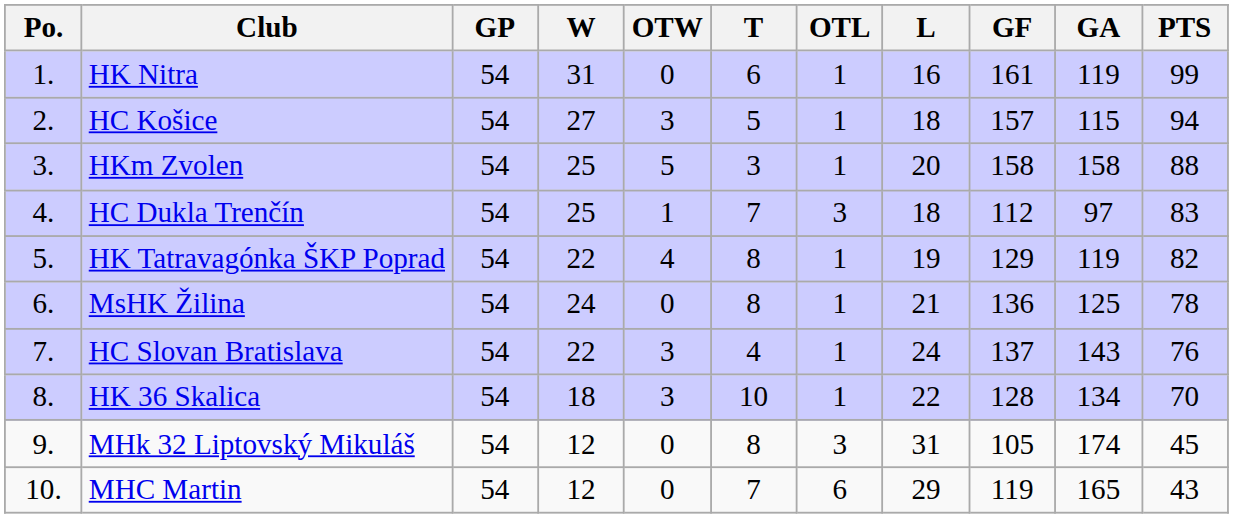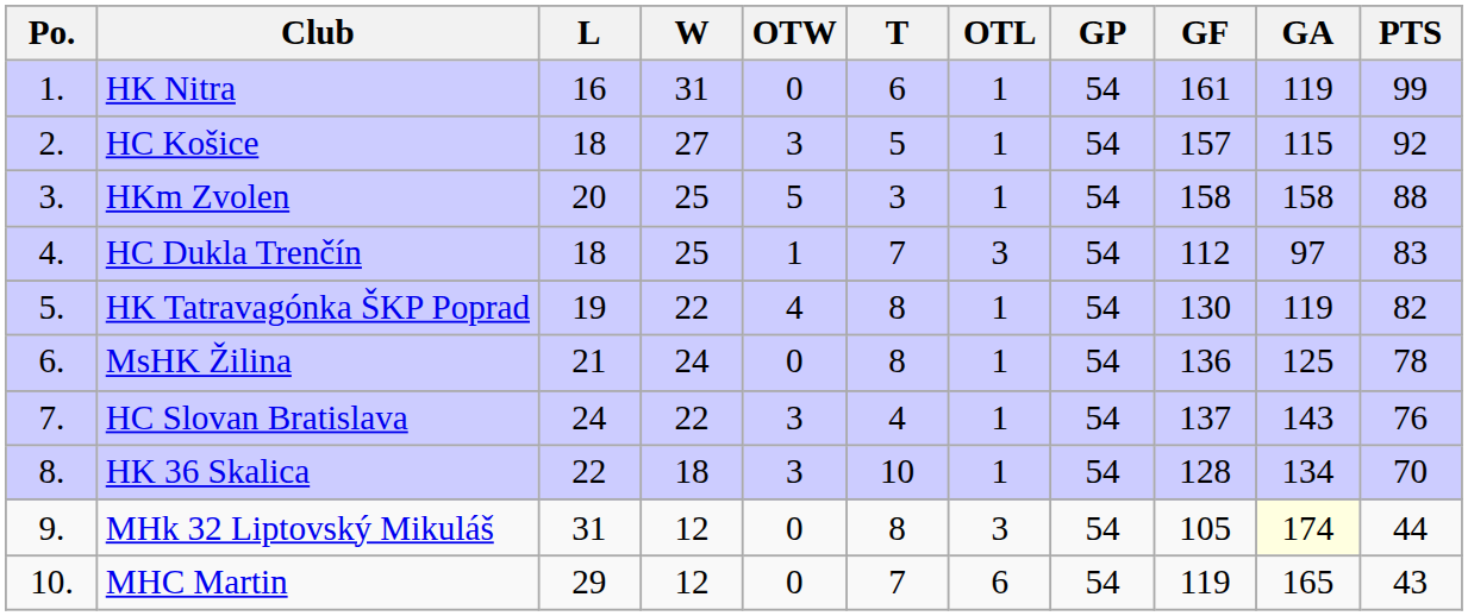columns swapped: GP <-> L
HC Košice | PTS: 94 -> 92
HK Tatravagónka ŠKP Poprad | GF: 129 -> 130
MHk 32 Liptovský Mikuláš | GA: no background -> lightyellow background
MHk 32 Liptovský Mikuláš | PTS: 45 -> 44
